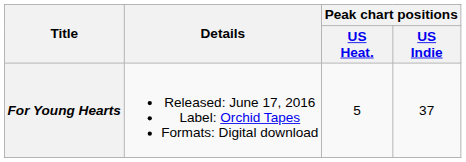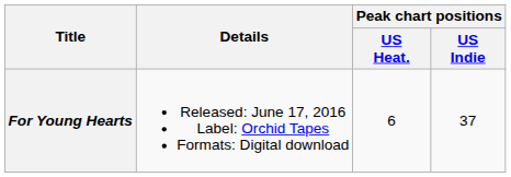For Young Hearts | Peak chart positions / US Heat.: 5 -> 6
